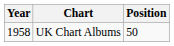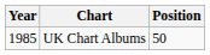UK Chart Albums | Year: 1958 -> 1985
